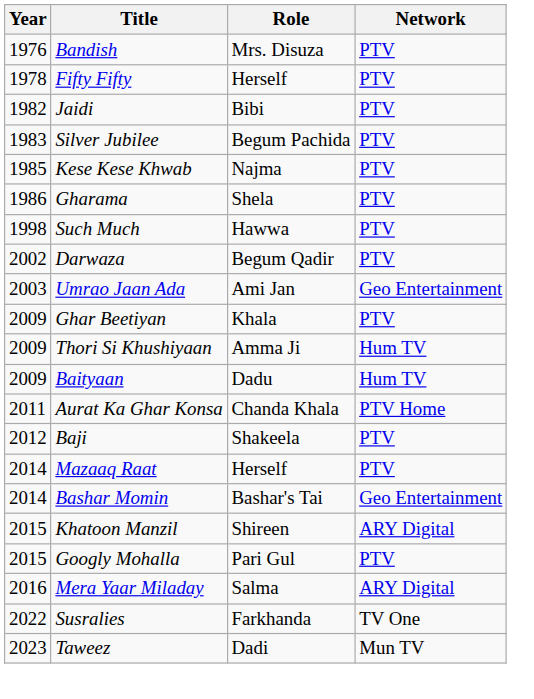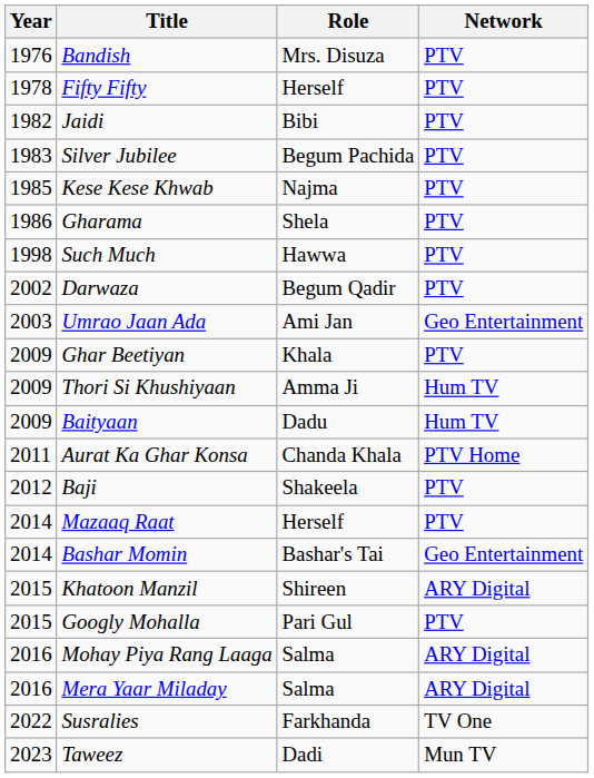+ row: 2016 | Mohay Piya Rang Laaga | Salma | ARY Digital
